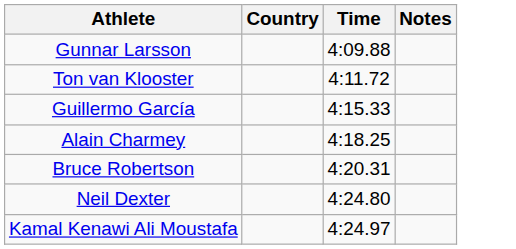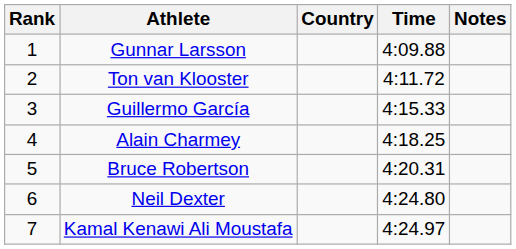+ column: Rank | 1 | 2 | 3 | 4 | 5 | 6 | 7
